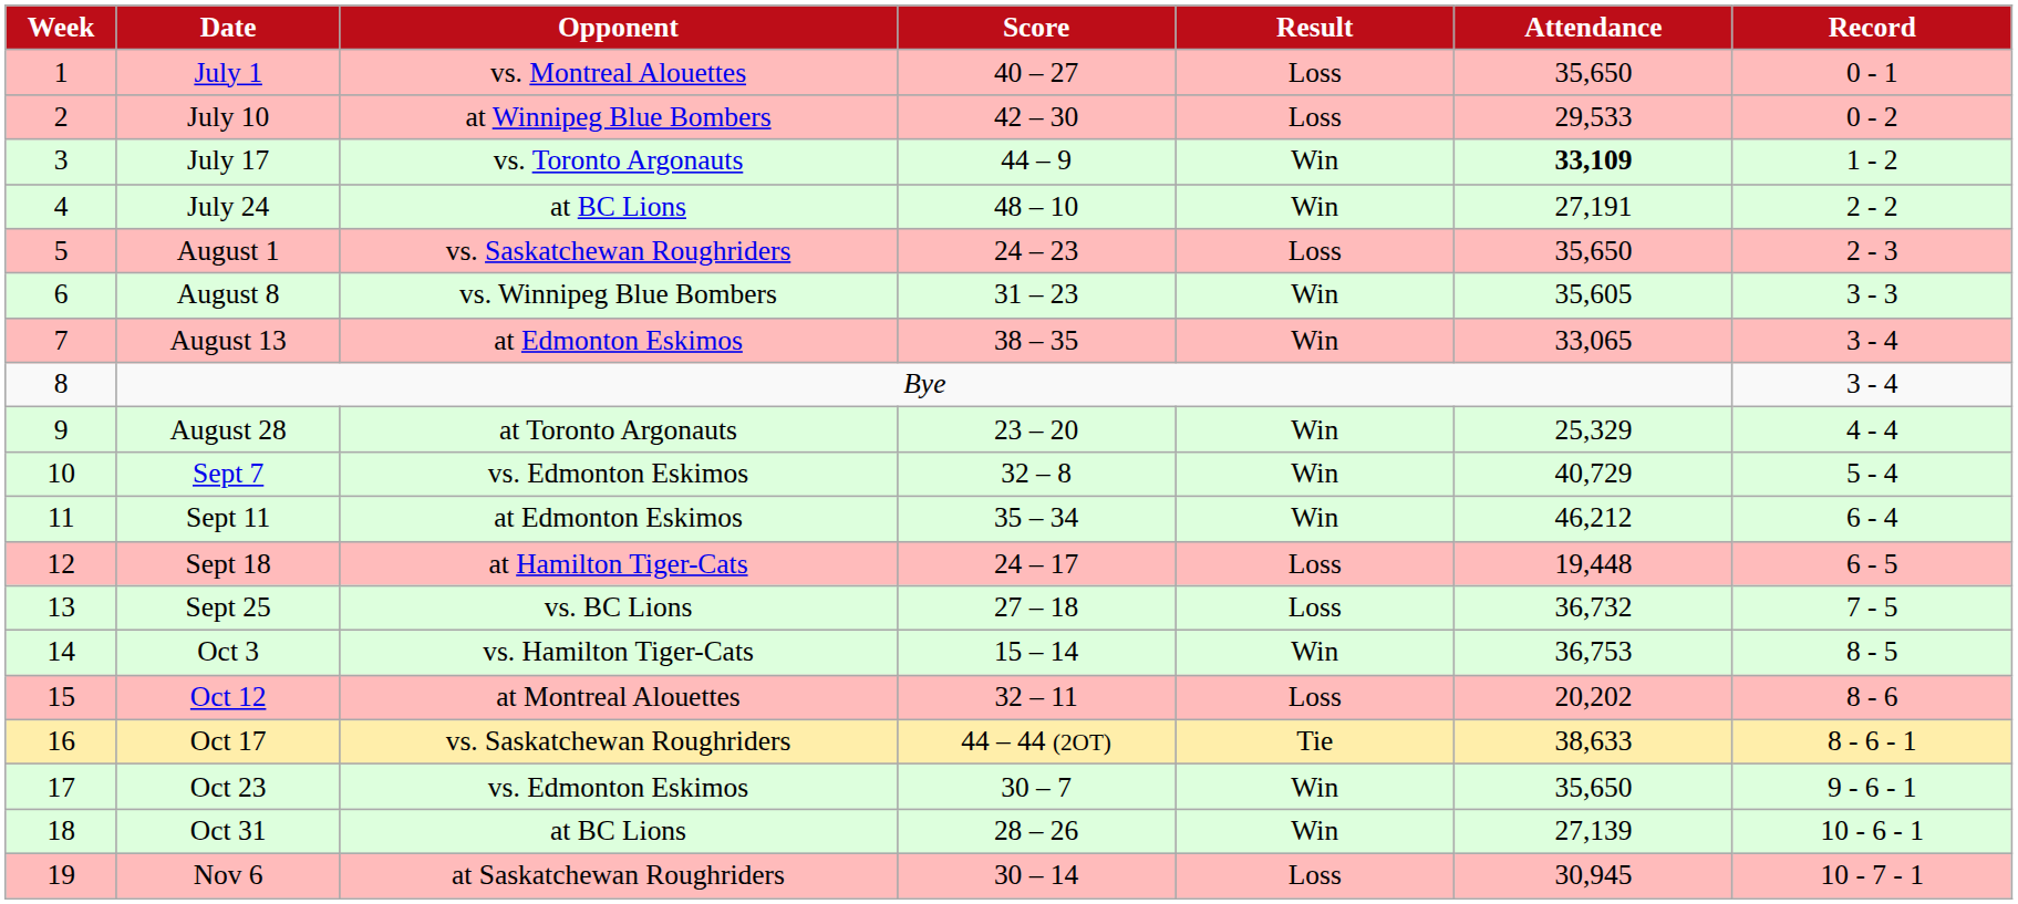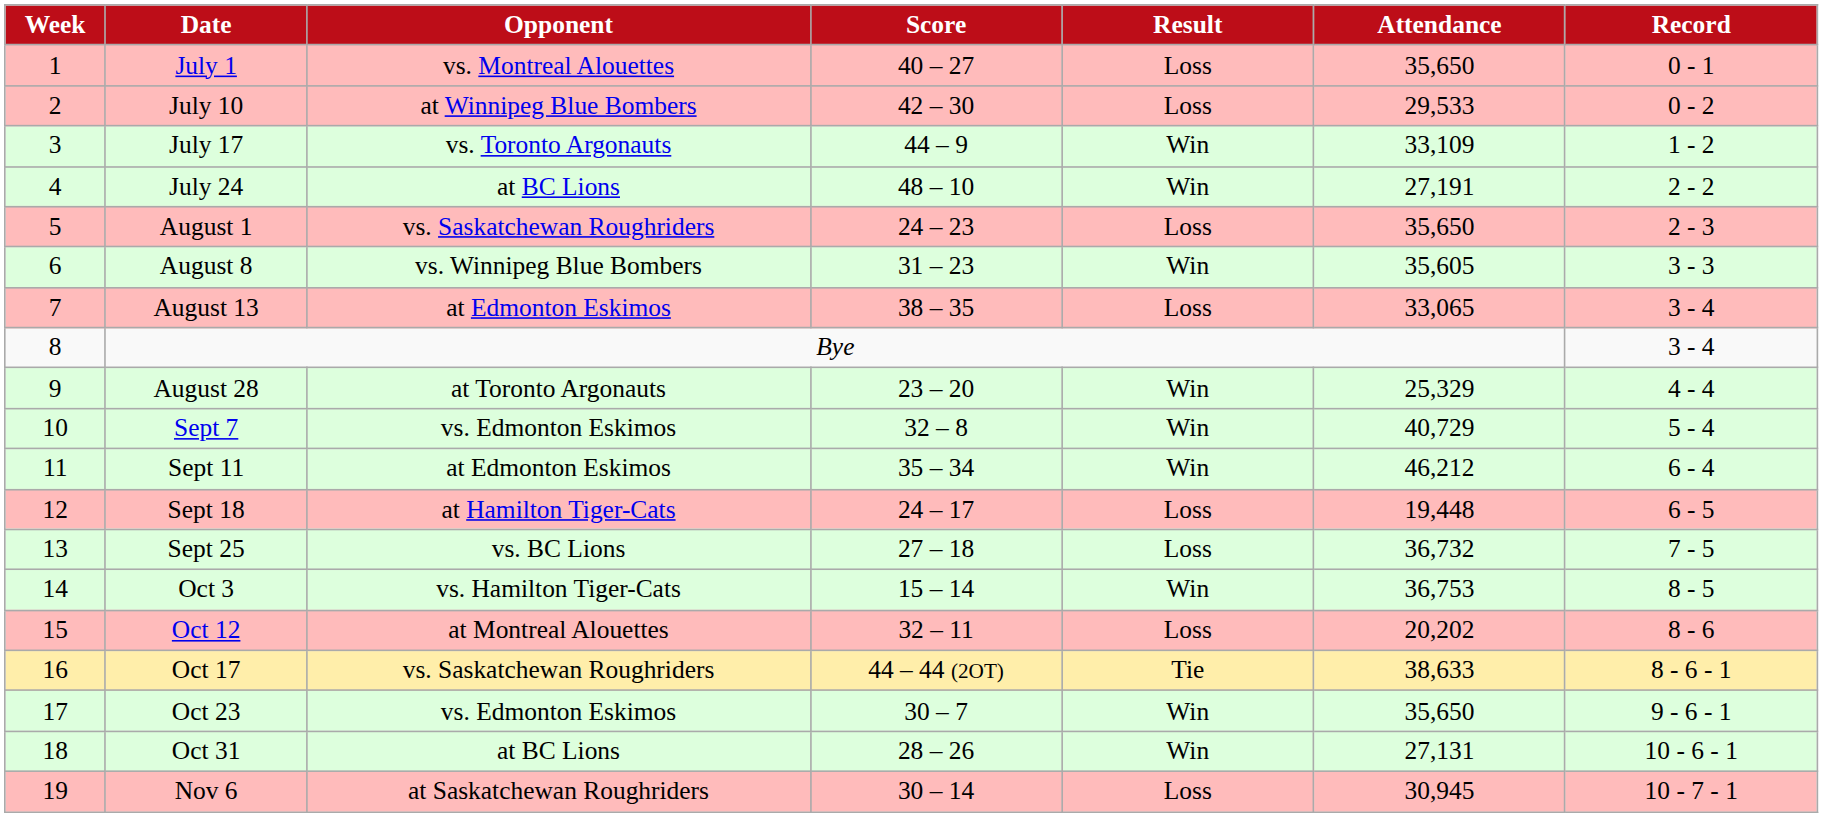July 17 | Attendance: bold -> normal
August 13 | Result: Win -> Loss
Oct 31 | Attendance: 27,139 -> 27,131
